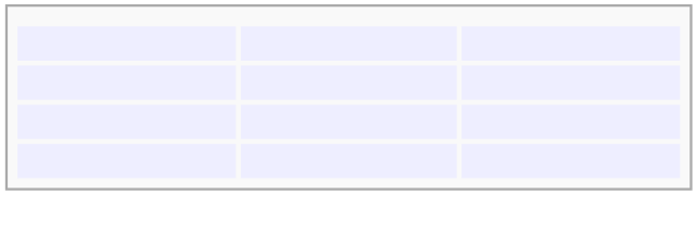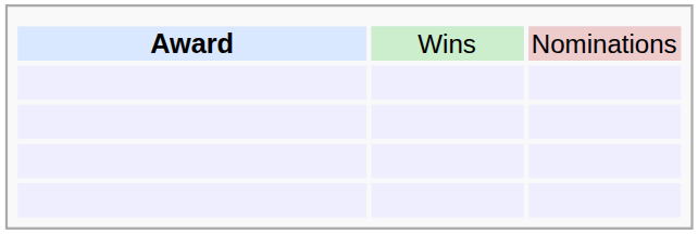+ row: Award | Wins | Nominations
